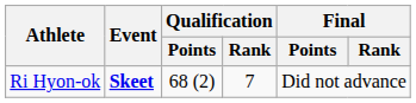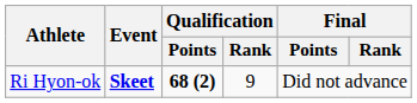Ri Hyon-ok | Qualification / Points: normal -> bold
Ri Hyon-ok | Qualification / Rank: 7 -> 9
